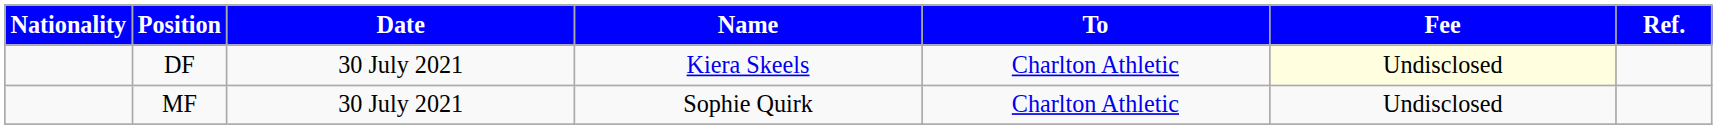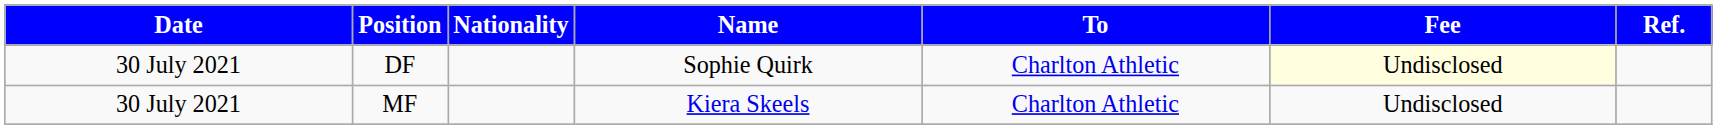columns swapped: Date <-> Nationality
DF | Name: Kiera Skeels -> Sophie Quirk
MF | Name: Sophie Quirk -> Kiera Skeels
